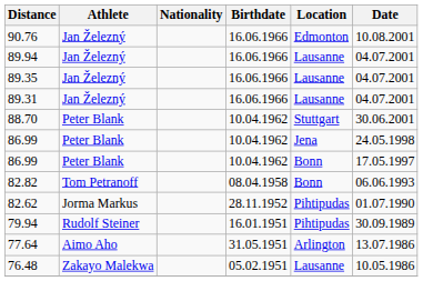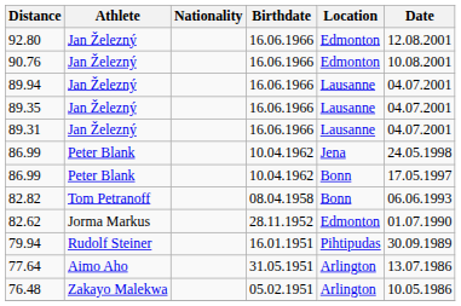+ row: 92.80 | Jan Železný | 16.06.1966 | Edmonton | 12.08.2001
- row: 88.70 | Peter Blank | 10.04.1962 | Stuttgart | 30.06.2001
82.62 | Location: Pihtipudas -> Edmonton
76.48 | Location: Lausanne -> Arlington
